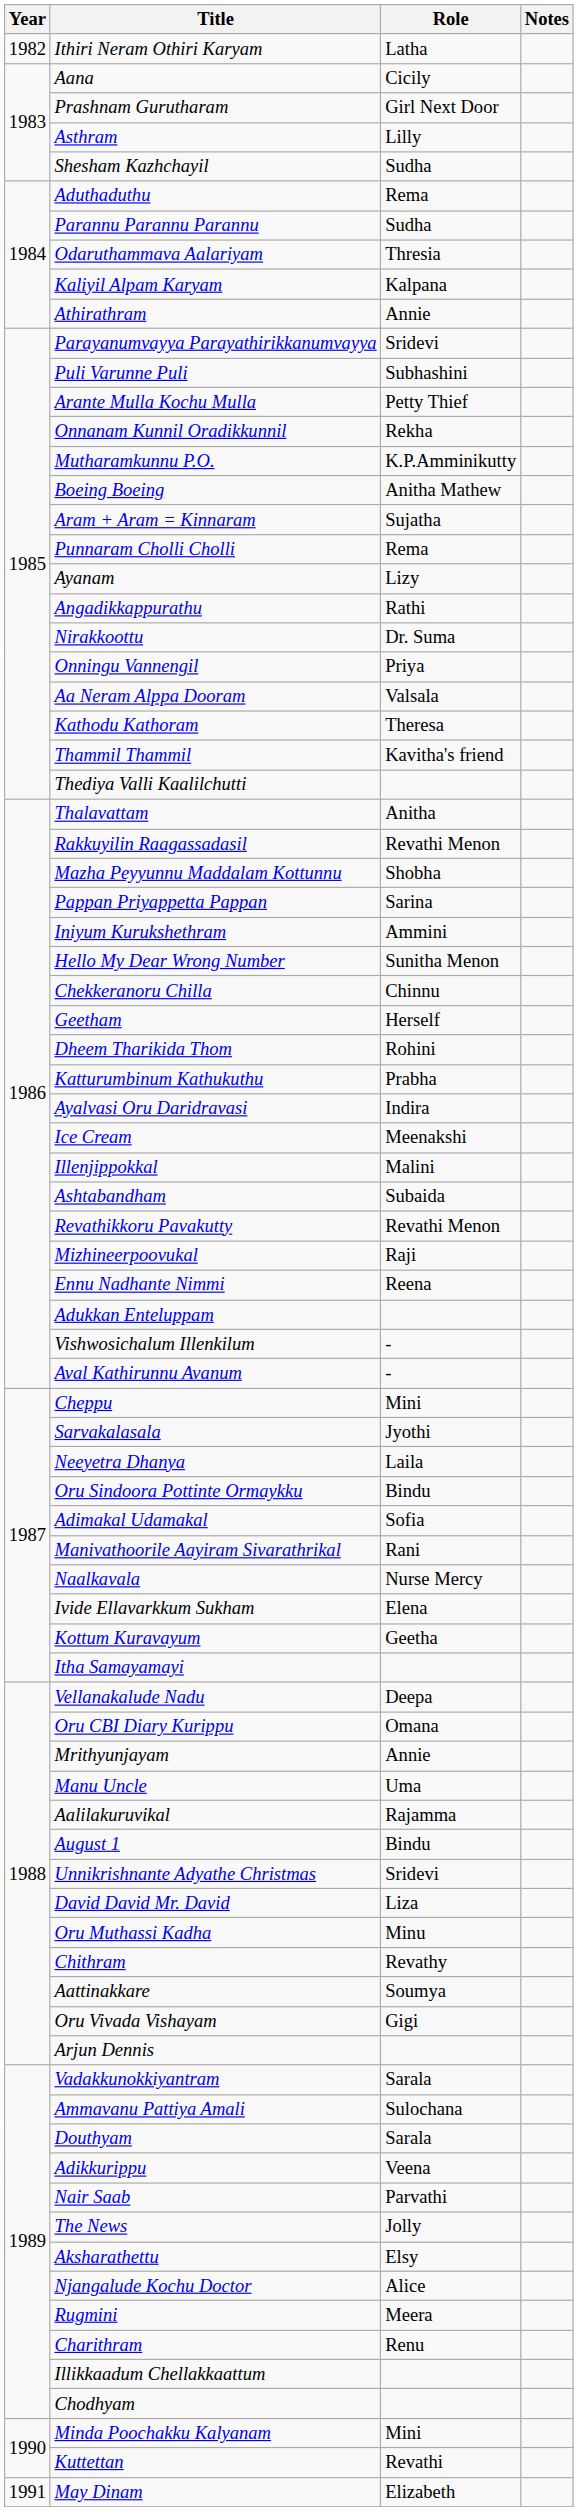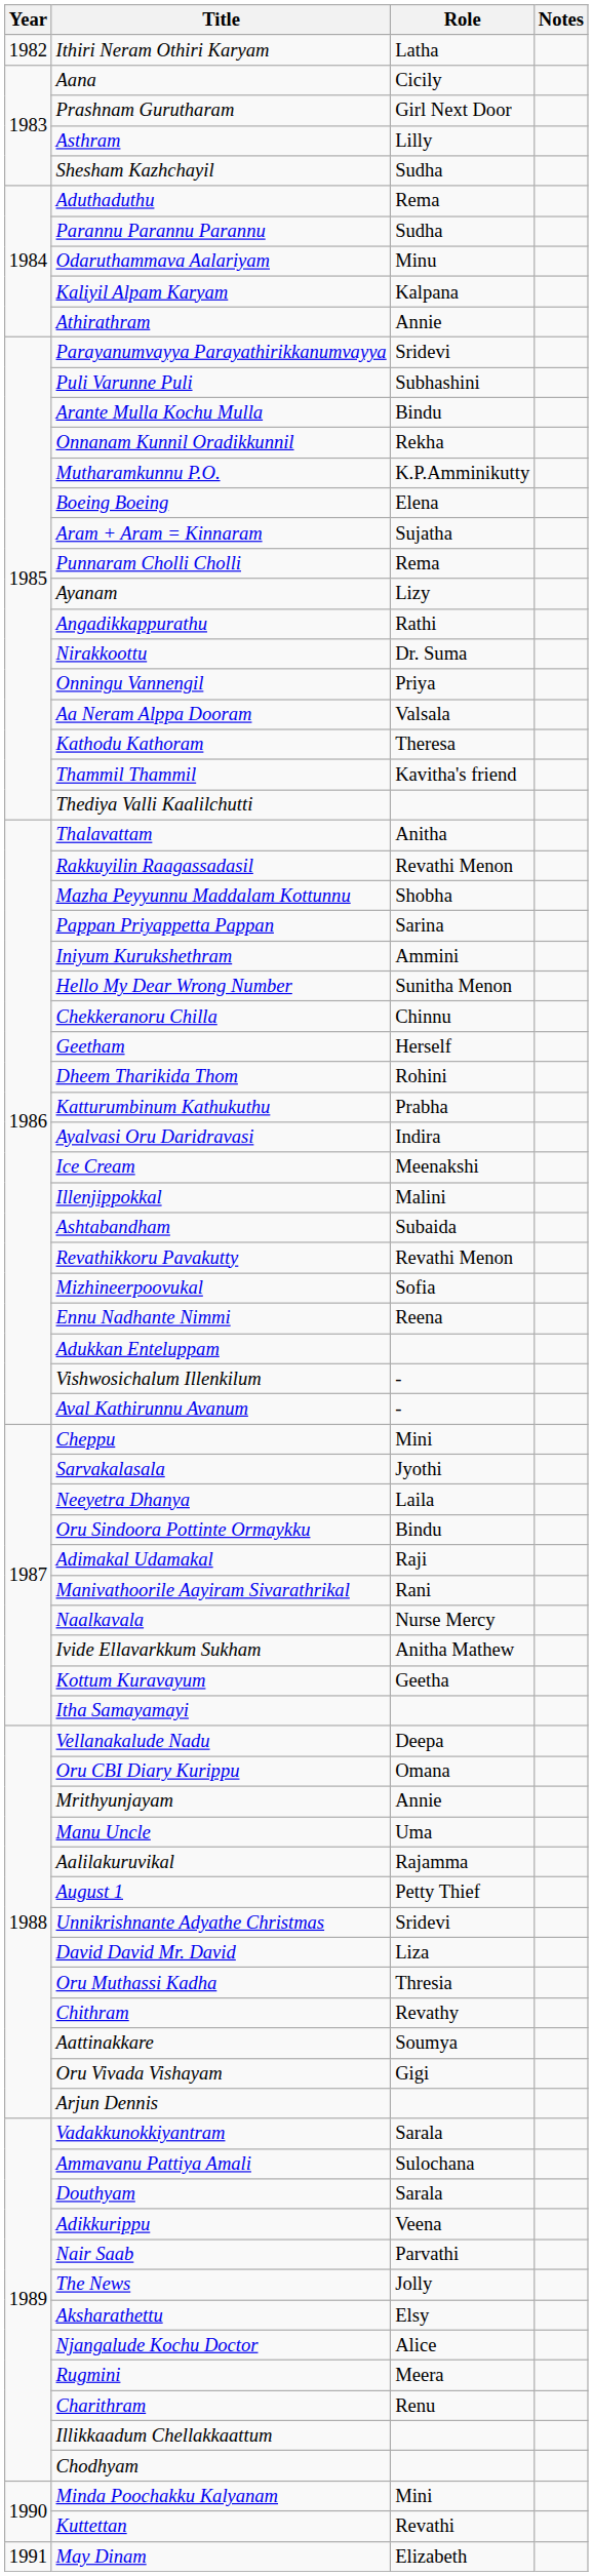Odaruthammava Aalariyam | Role: Thresia -> Minu
Arante Mulla Kochu Mulla | Role: Petty Thief -> Bindu
Boeing Boeing | Role: Anitha Mathew -> Elena
Mizhineerpoovukal | Role: Raji -> Sofia
Adimakal Udamakal | Role: Sofia -> Raji
Ivide Ellavarkkum Sukham | Role: Elena -> Anitha Mathew
August 1 | Role: Bindu -> Petty Thief
Oru Muthassi Kadha | Role: Minu -> Thresia
